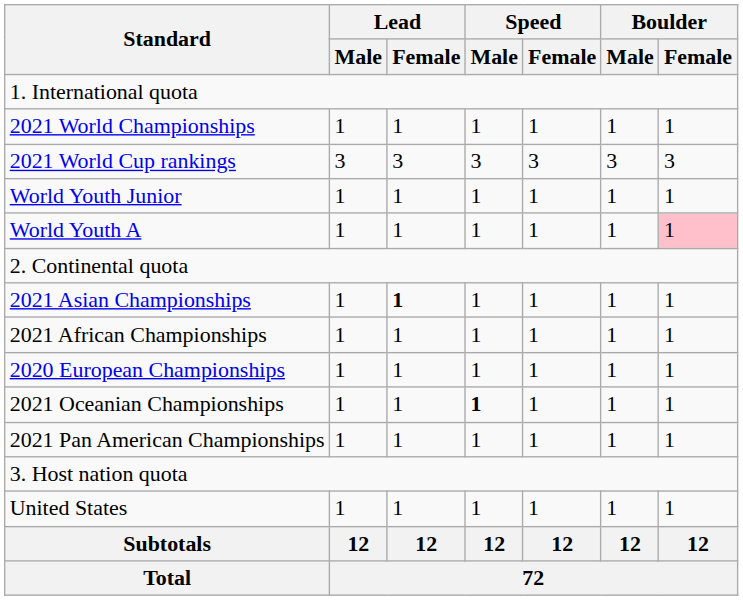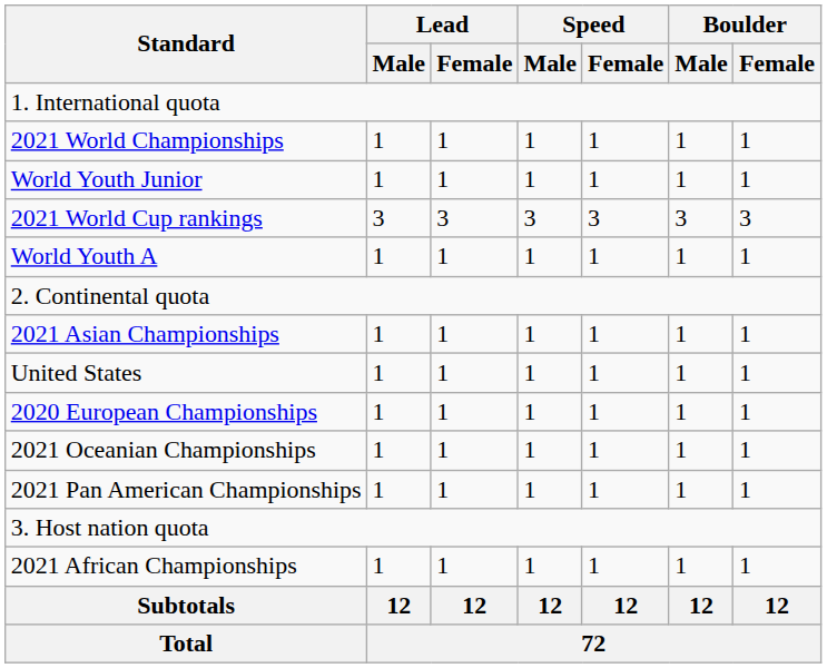rows swapped: 2021 World Cup rankings <-> World Youth Junior
World Youth A | Boulder / Female: pink background -> no background
2021 Asian Championships | Lead / Female: bold -> normal
rows swapped: 2021 African Championships <-> United States
2021 Oceanian Championships | Speed / Male: bold -> normal
